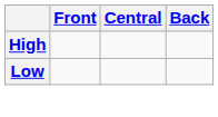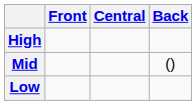+ row: Mid | ()
